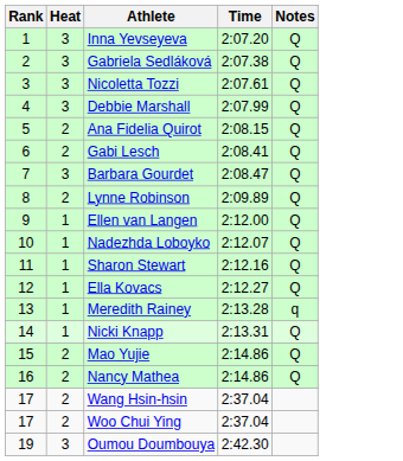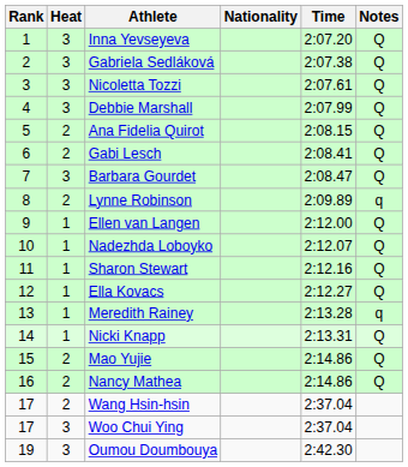+ column: Nationality
Lynne Robinson | Notes: Q -> q
Woo Chui Ying | Heat: 2 -> 3
